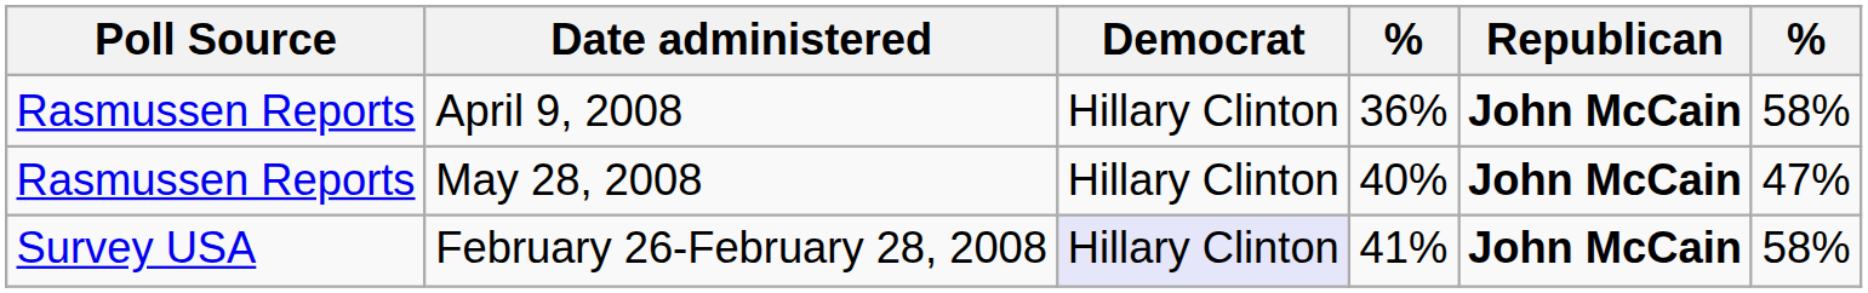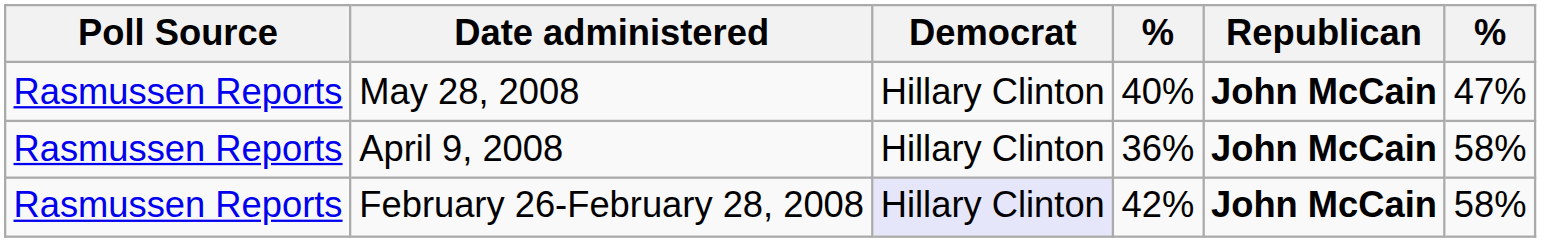rows swapped: May 28, 2008 <-> April 9, 2008
February 26-February 28, 2008 | Poll Source: Survey USA -> Rasmussen Reports
February 26-February 28, 2008 | column 4: 41% -> 42%
